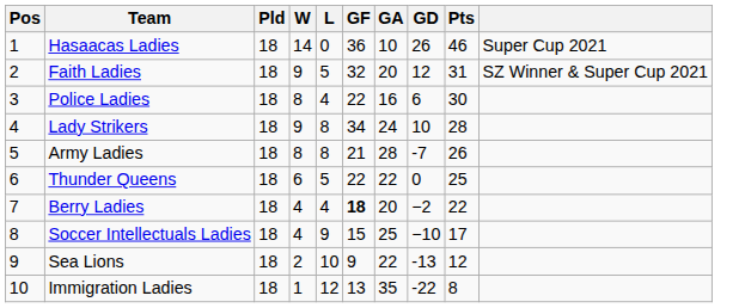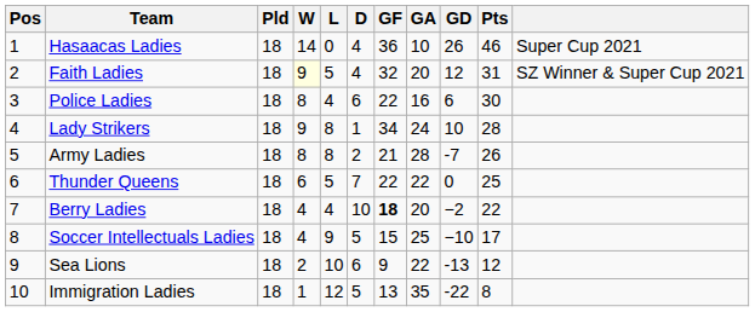+ column: D | 4 | 4 | 6 | 1 | 2 | 7 | 10 | 5 | 6 | 5
Faith Ladies | W: no background -> lightyellow background
